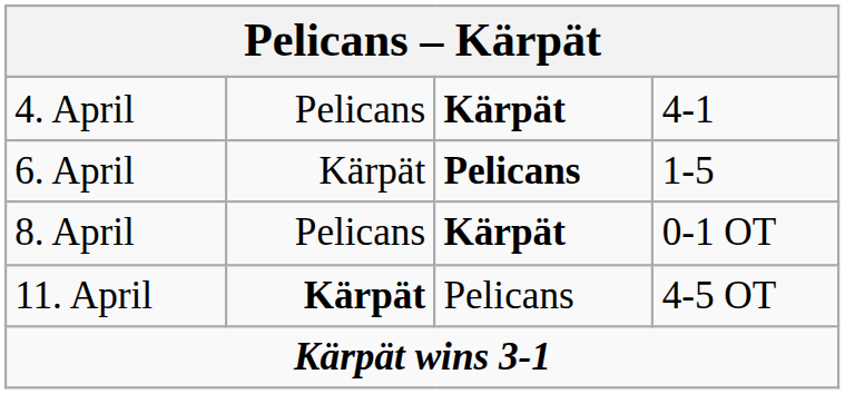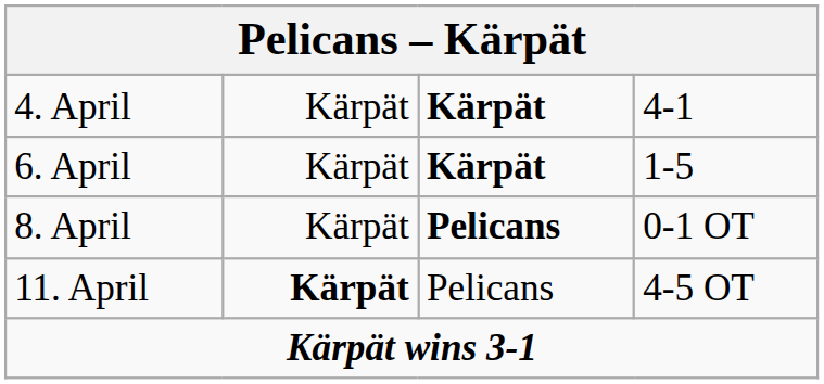4. April | column 2: Pelicans -> Kärpät
6. April | column 3: Pelicans -> Kärpät
8. April | column 2: Pelicans -> Kärpät
8. April | column 3: Kärpät -> Pelicans
